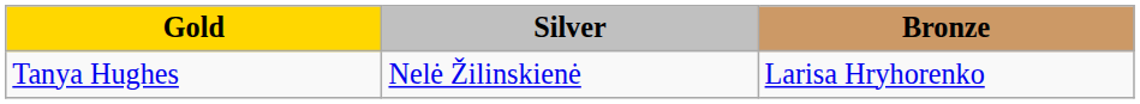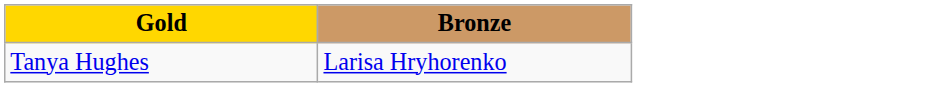- column: Silver | Nelė Žilinskienė
